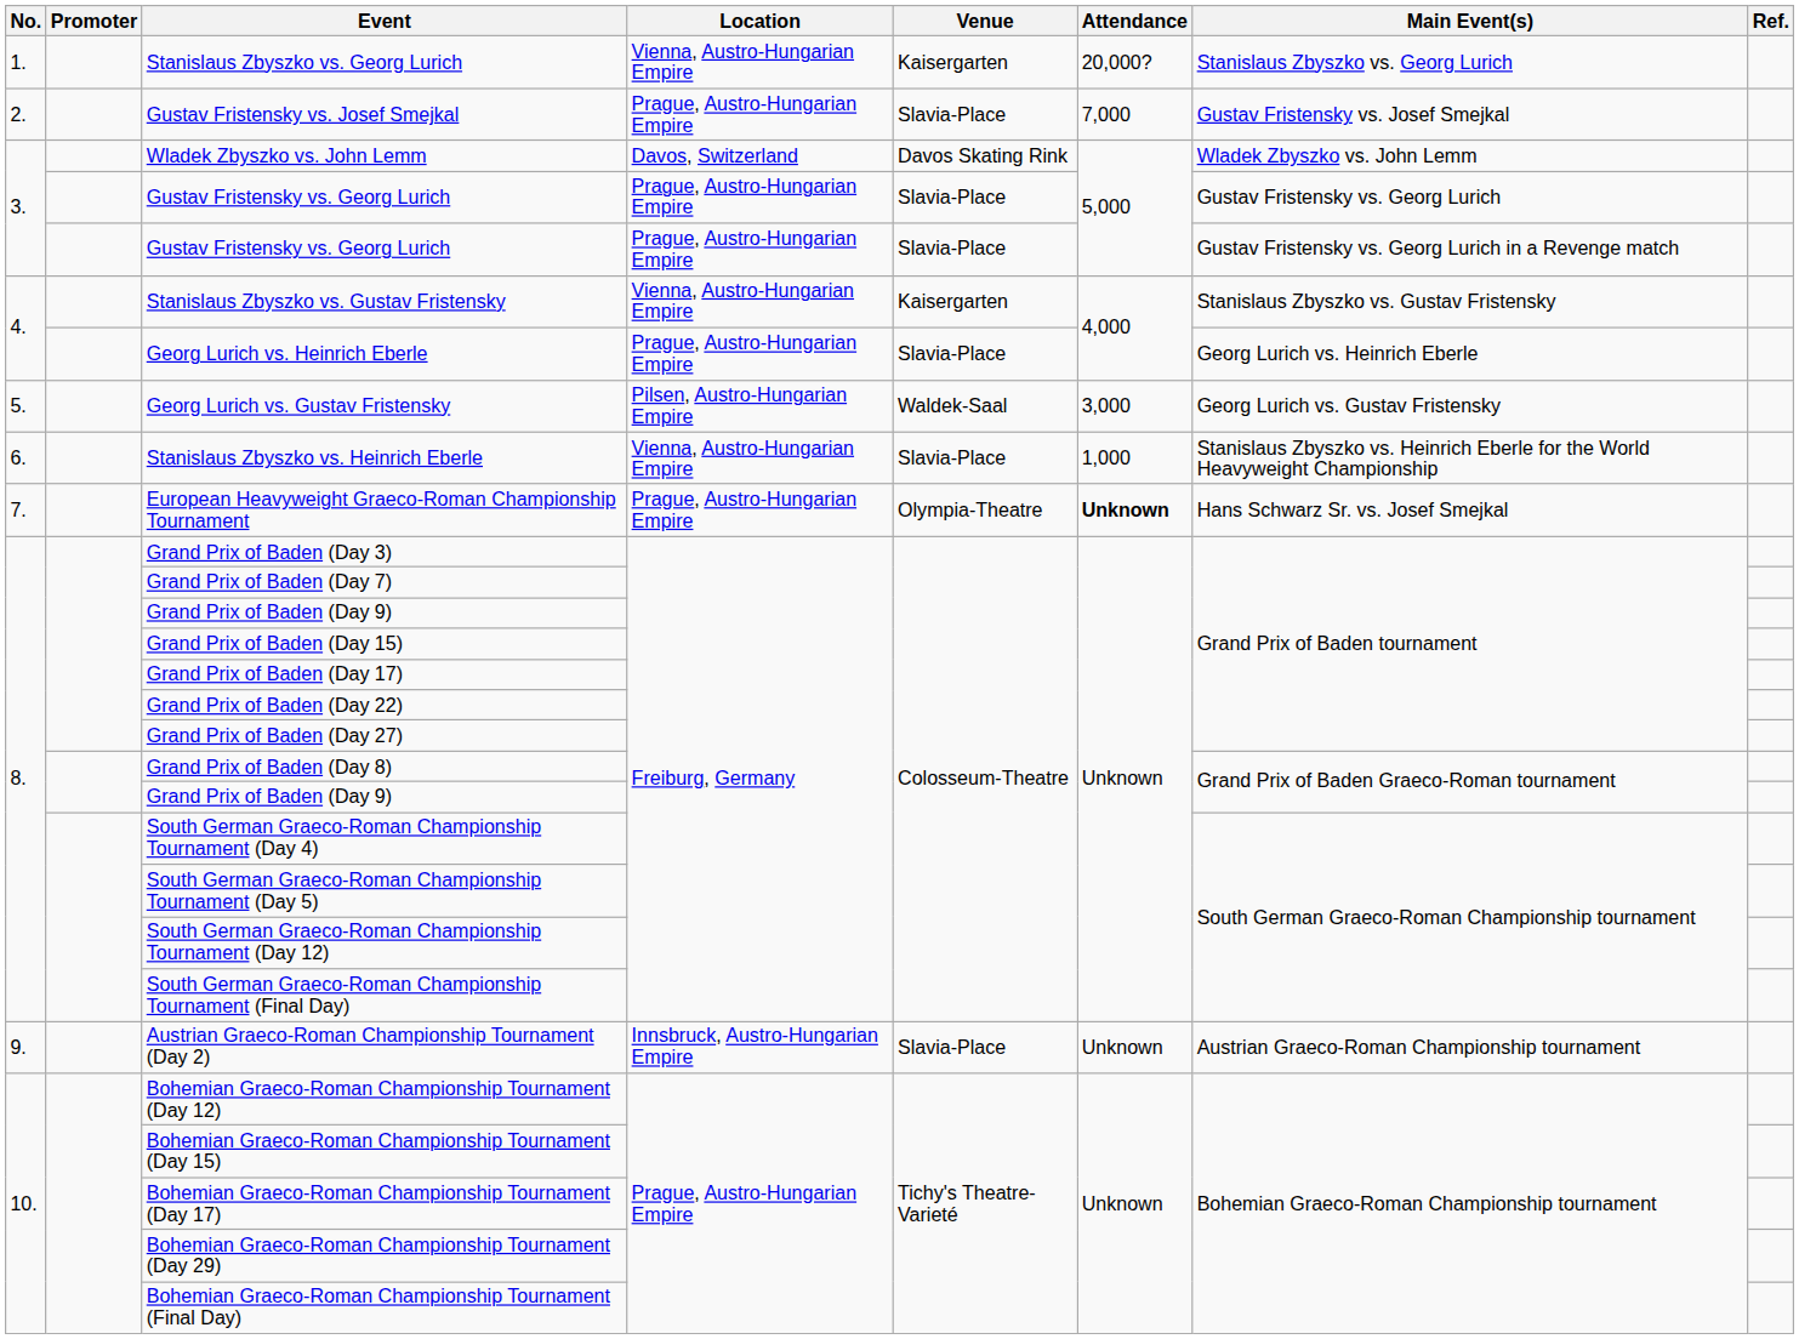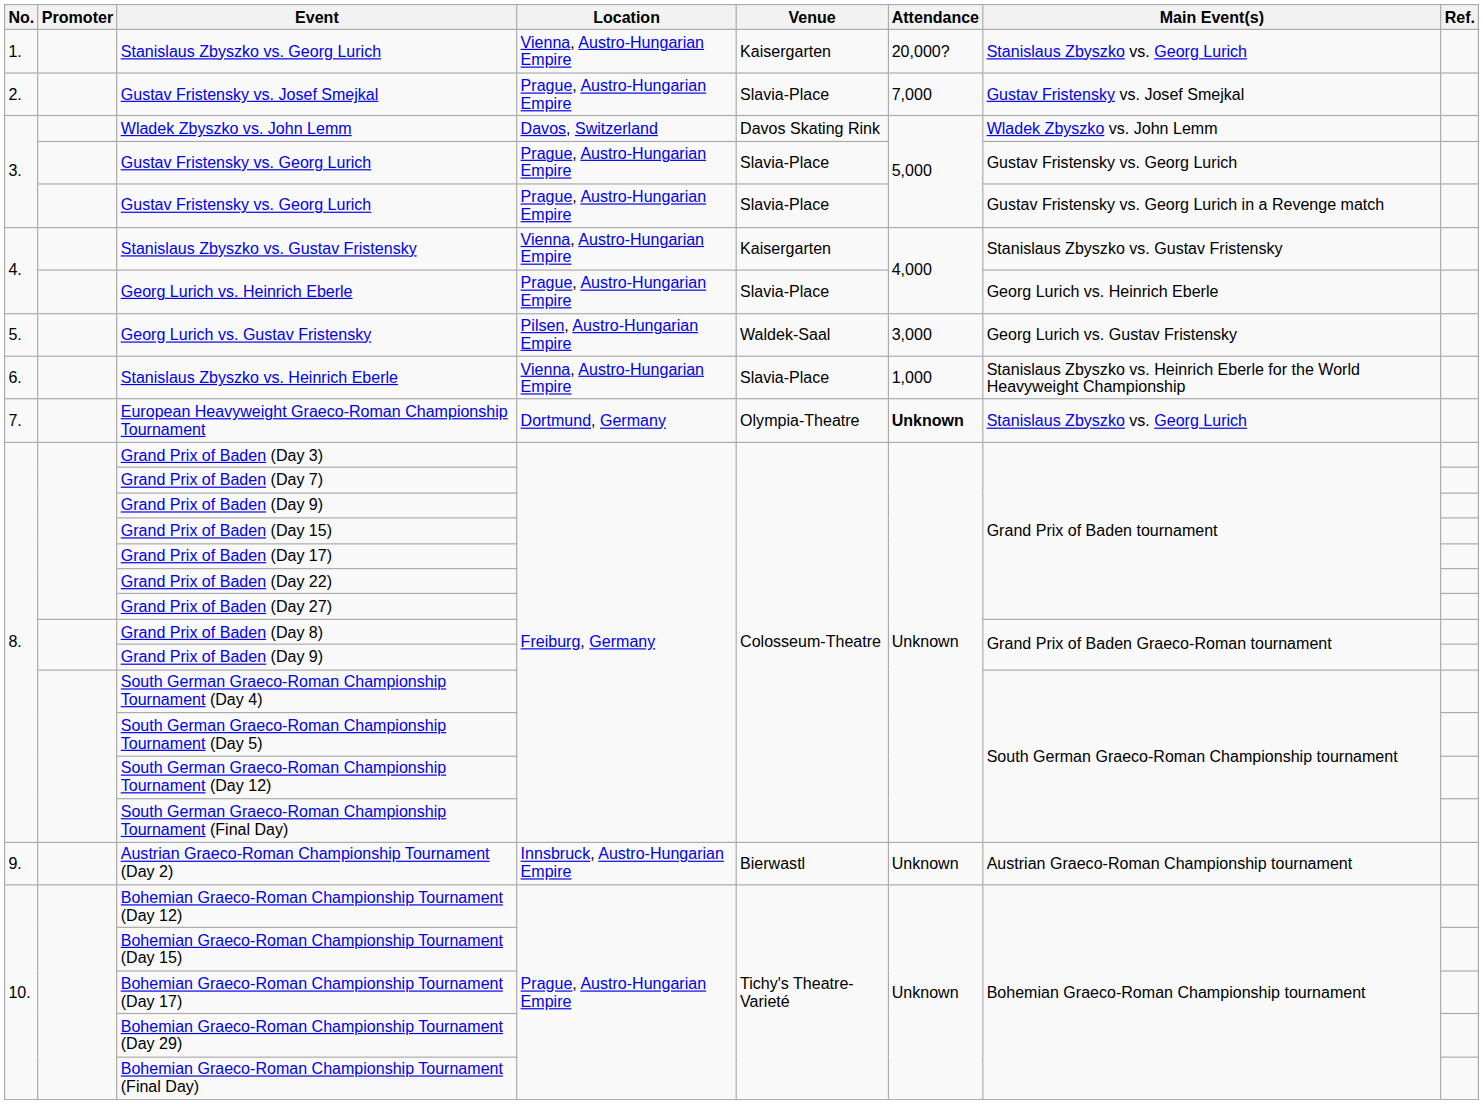European Heavyweight Graeco-Roman Championship Tournament | Location: Prague, Austro-Hungarian Empire -> Dortmund, Germany
European Heavyweight Graeco-Roman Championship Tournament | Main Event(s): Hans Schwarz Sr. vs. Josef Smejkal -> Stanislaus Zbyszko vs. Georg Lurich
Austrian Graeco-Roman Championship Tournament (Day 2) | Venue: Slavia-Place -> Bierwastl
